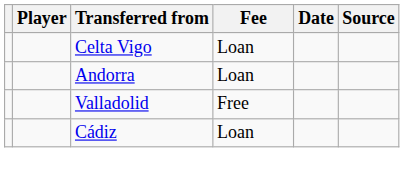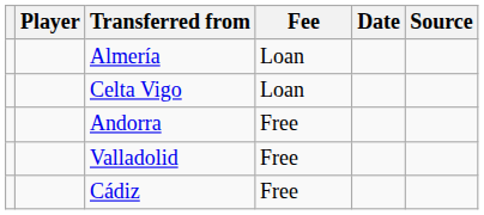+ row: Almería | Loan
Andorra | Fee: Loan -> Free
Cádiz | Fee: Loan -> Free
